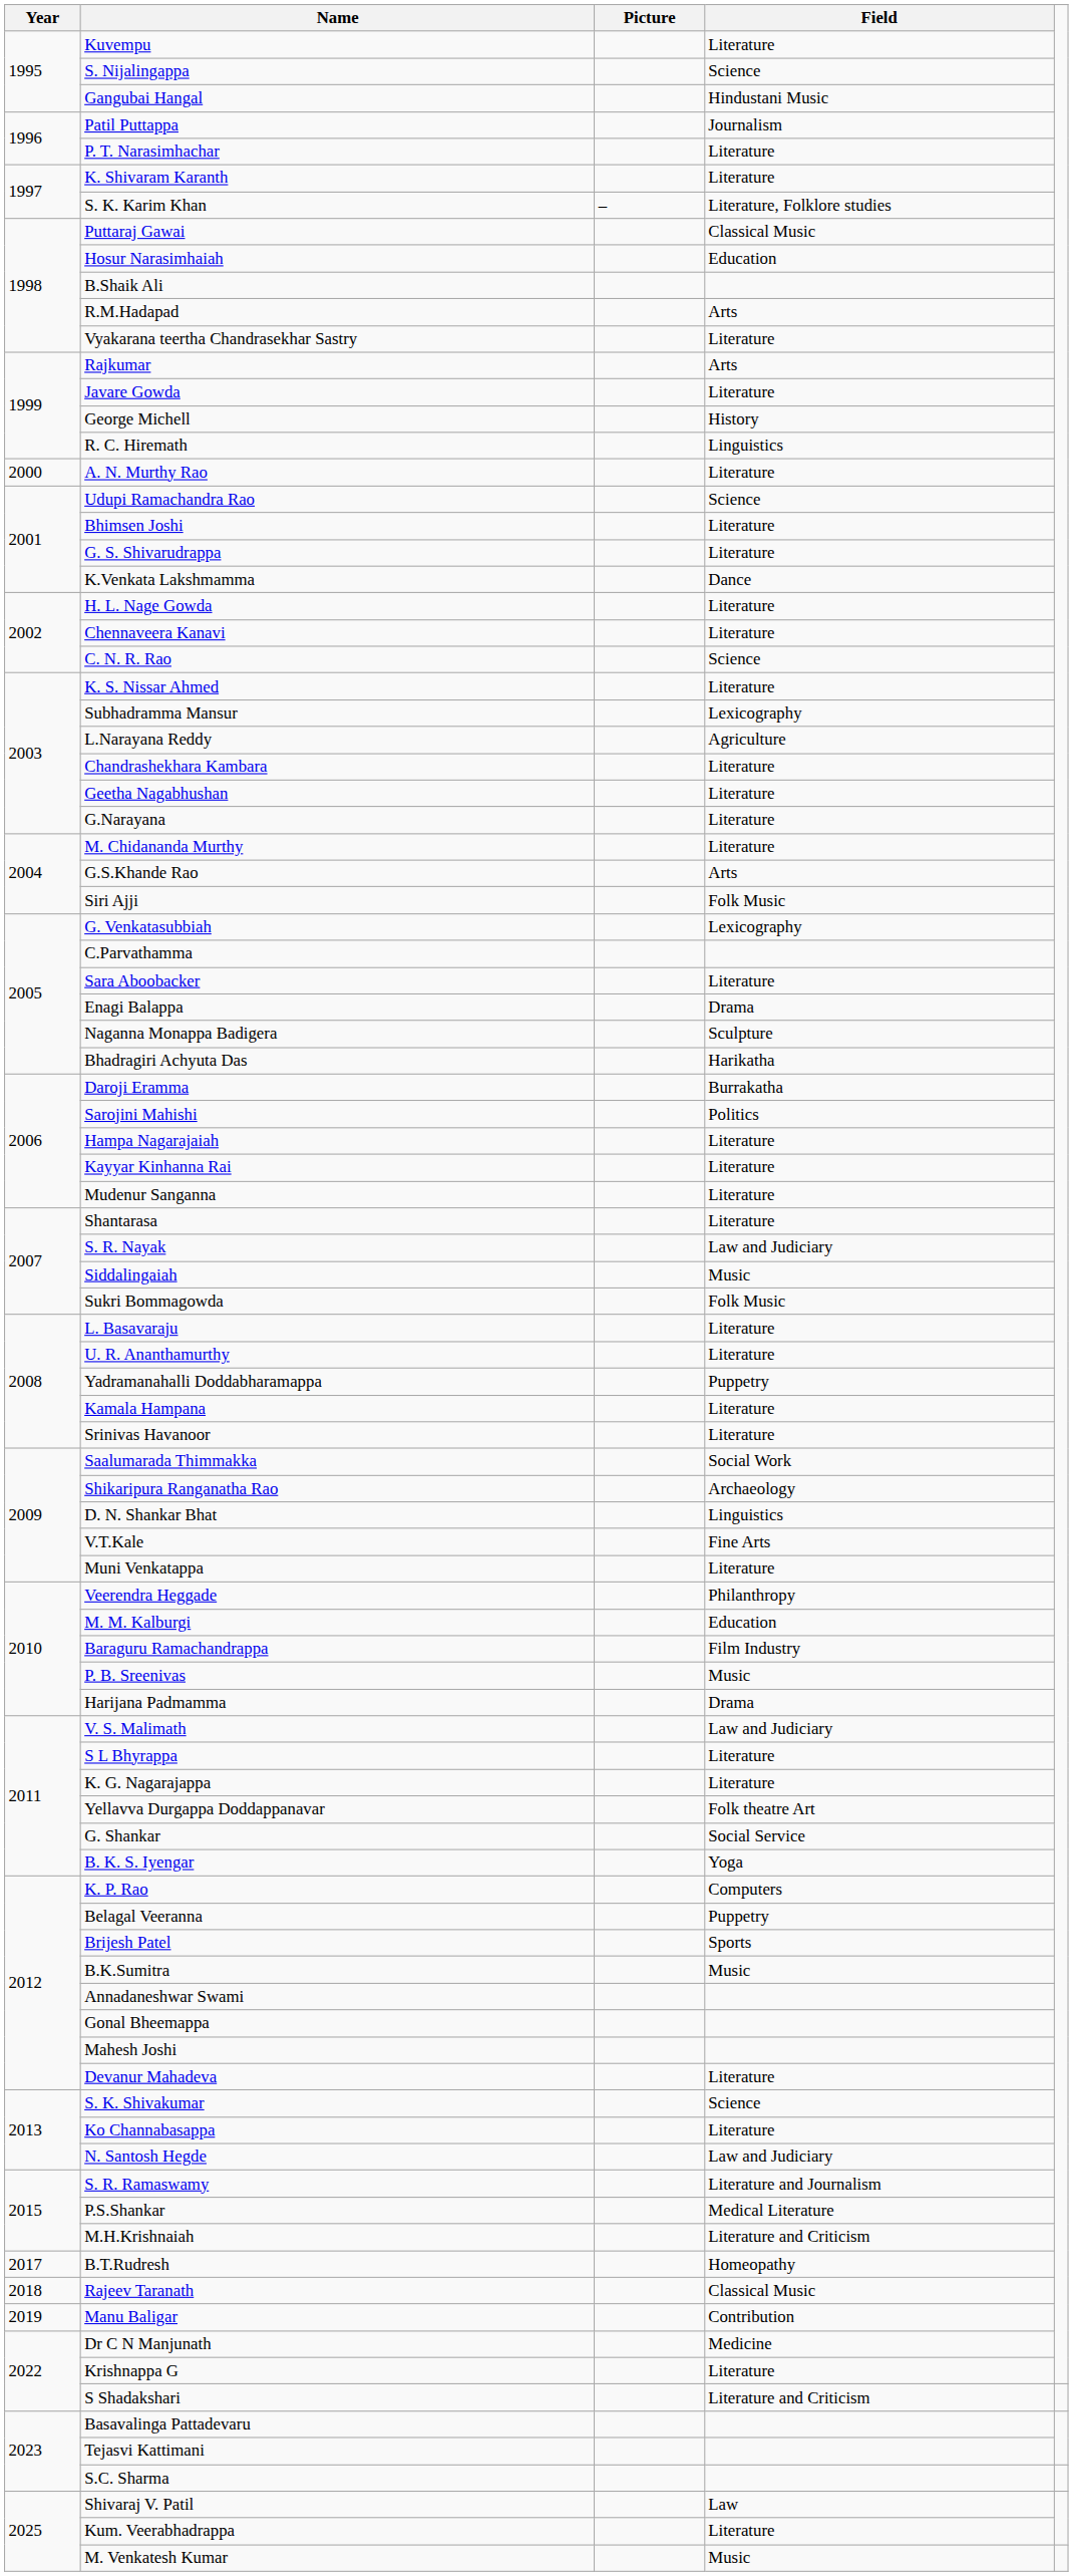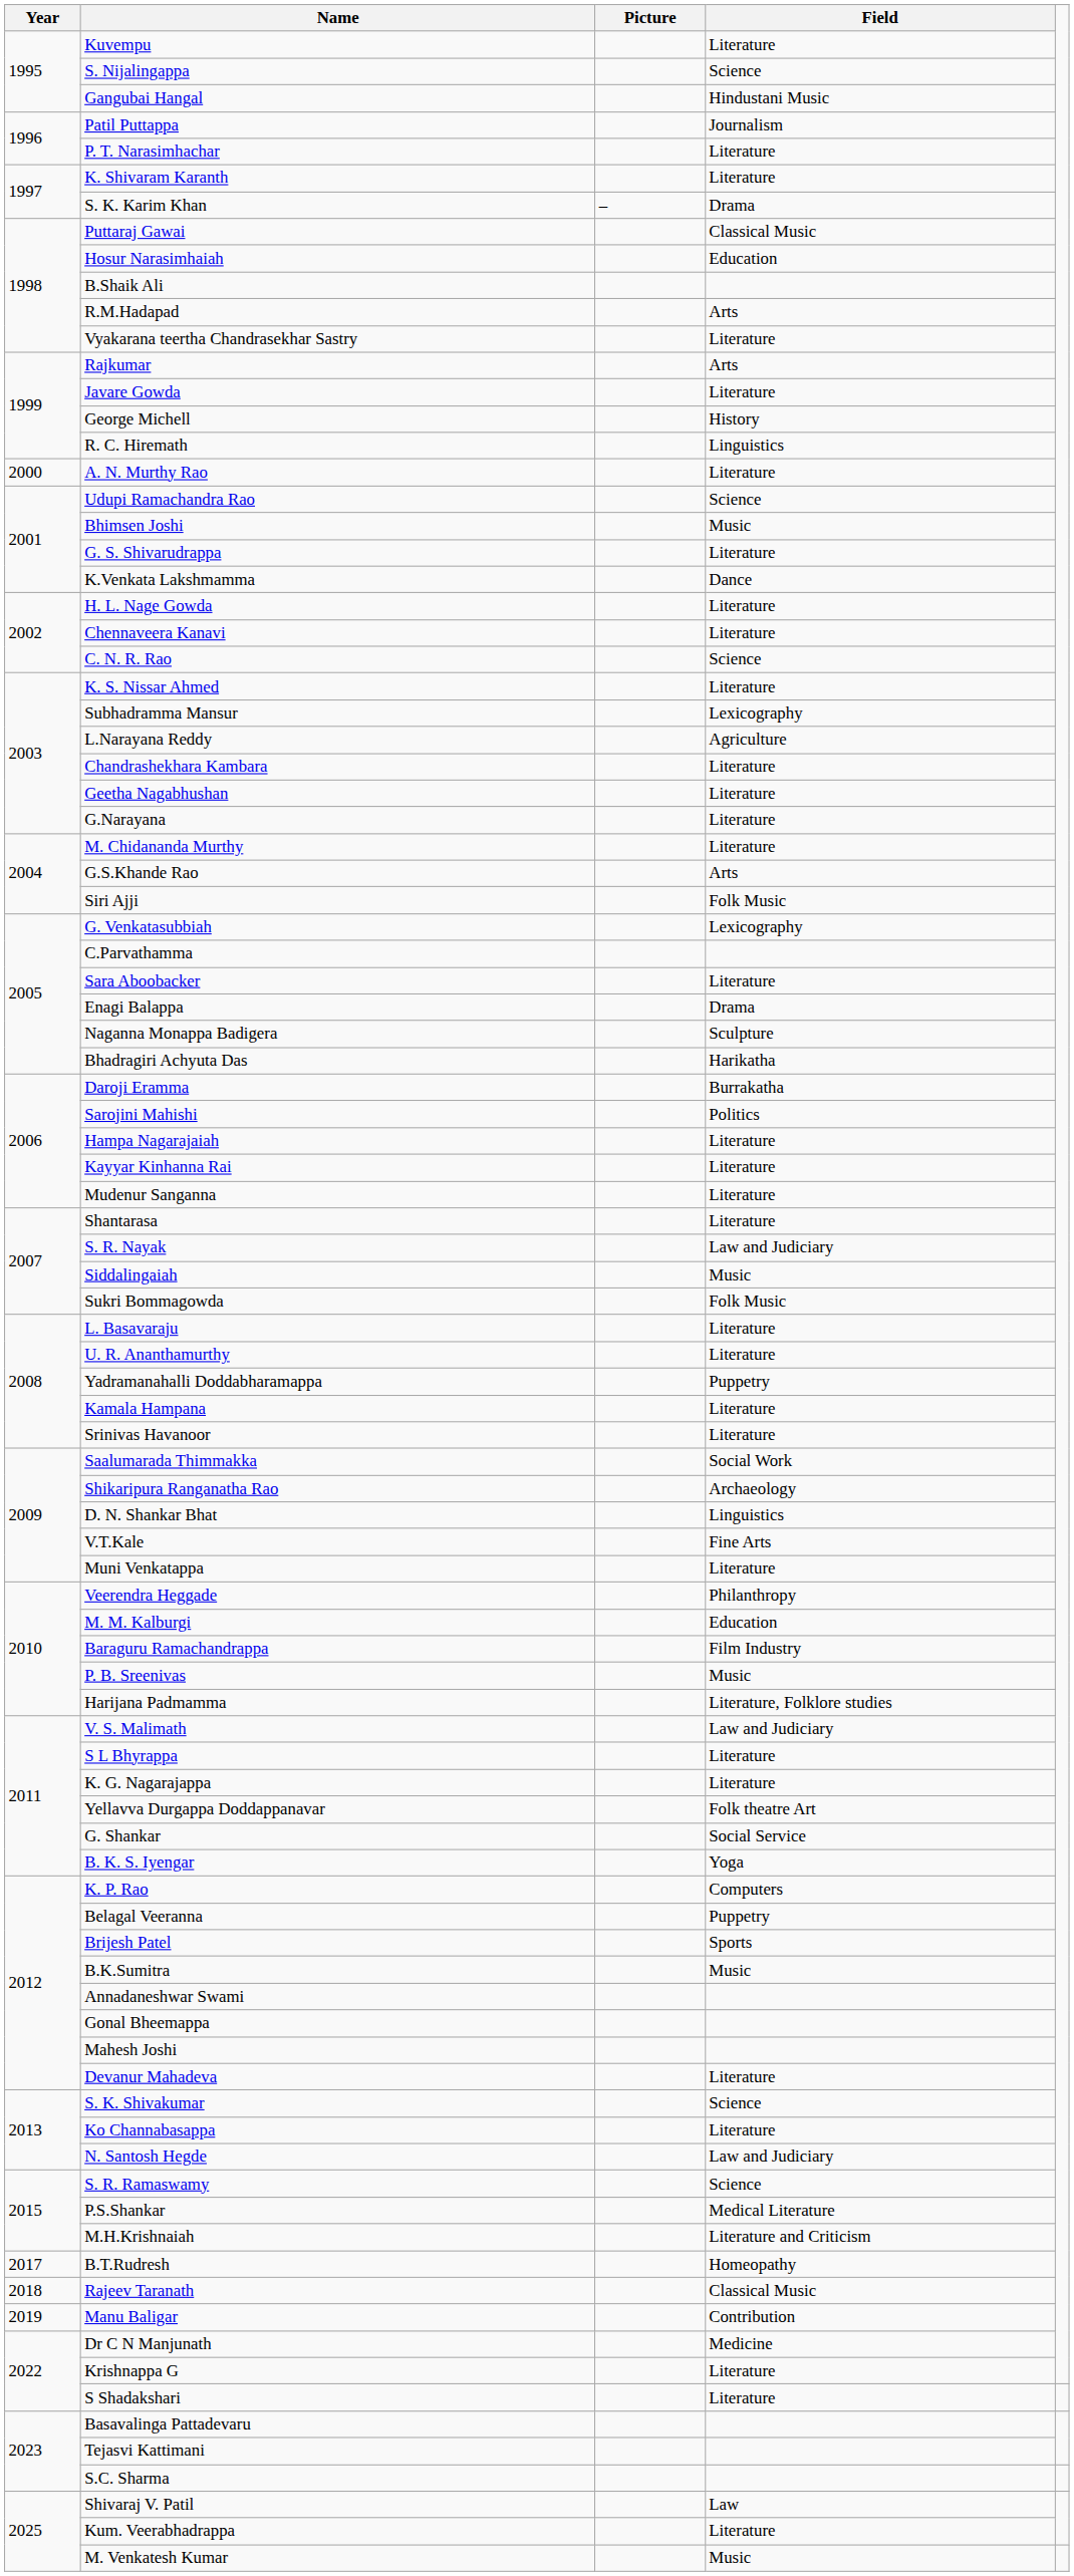S. K. Karim Khan | Field: Literature, Folklore studies -> Drama
Bhimsen Joshi | Field: Literature -> Music
Harijana Padmamma | Field: Drama -> Literature, Folklore studies
S. R. Ramaswamy | Field: Literature and Journalism -> Science
S Shadakshari | Field: Literature and Criticism -> Literature
